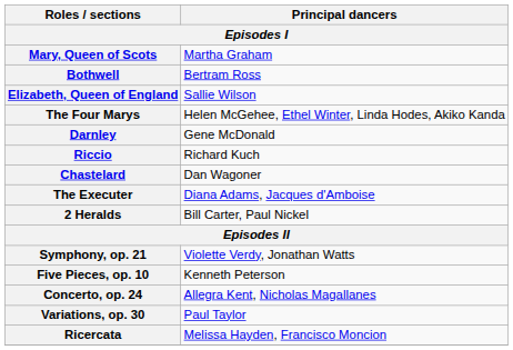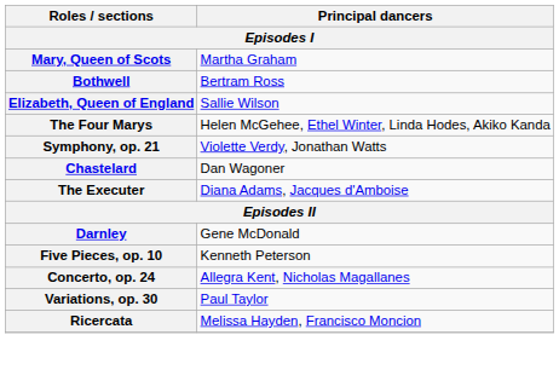rows swapped: Darnley <-> Symphony, op. 21
- row: Riccio | Richard Kuch
- row: 2 Heralds | Bill Carter, Paul Nickel
